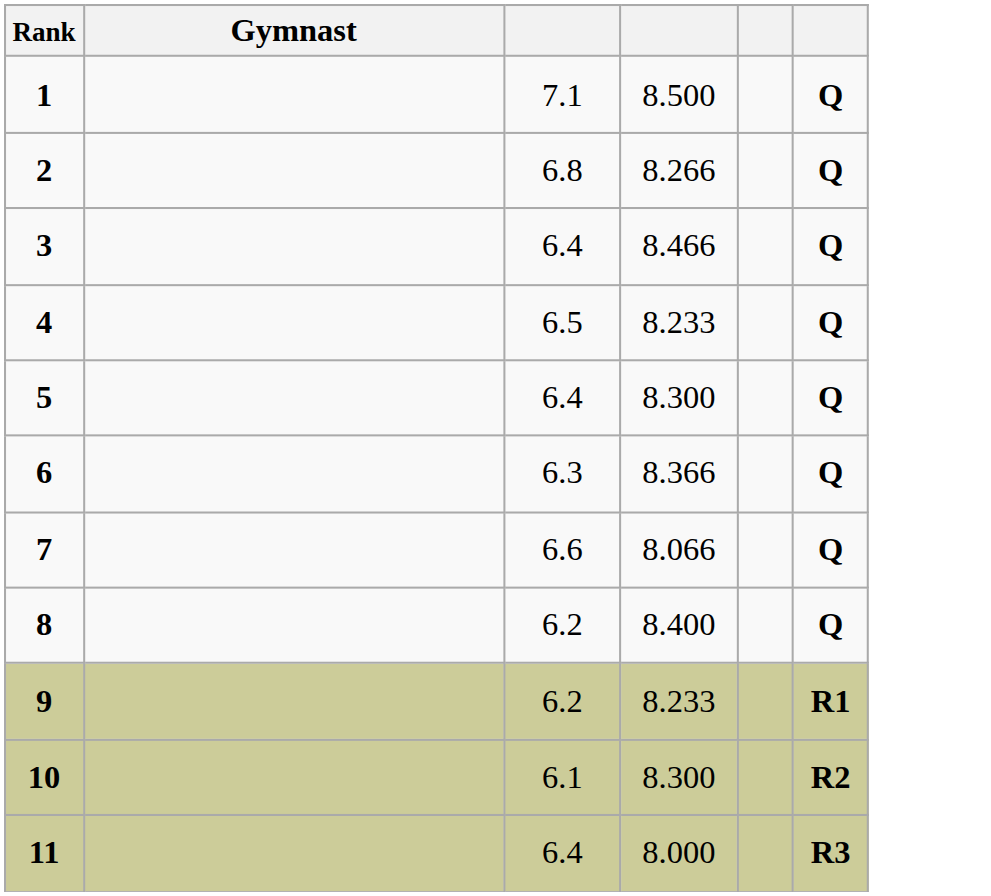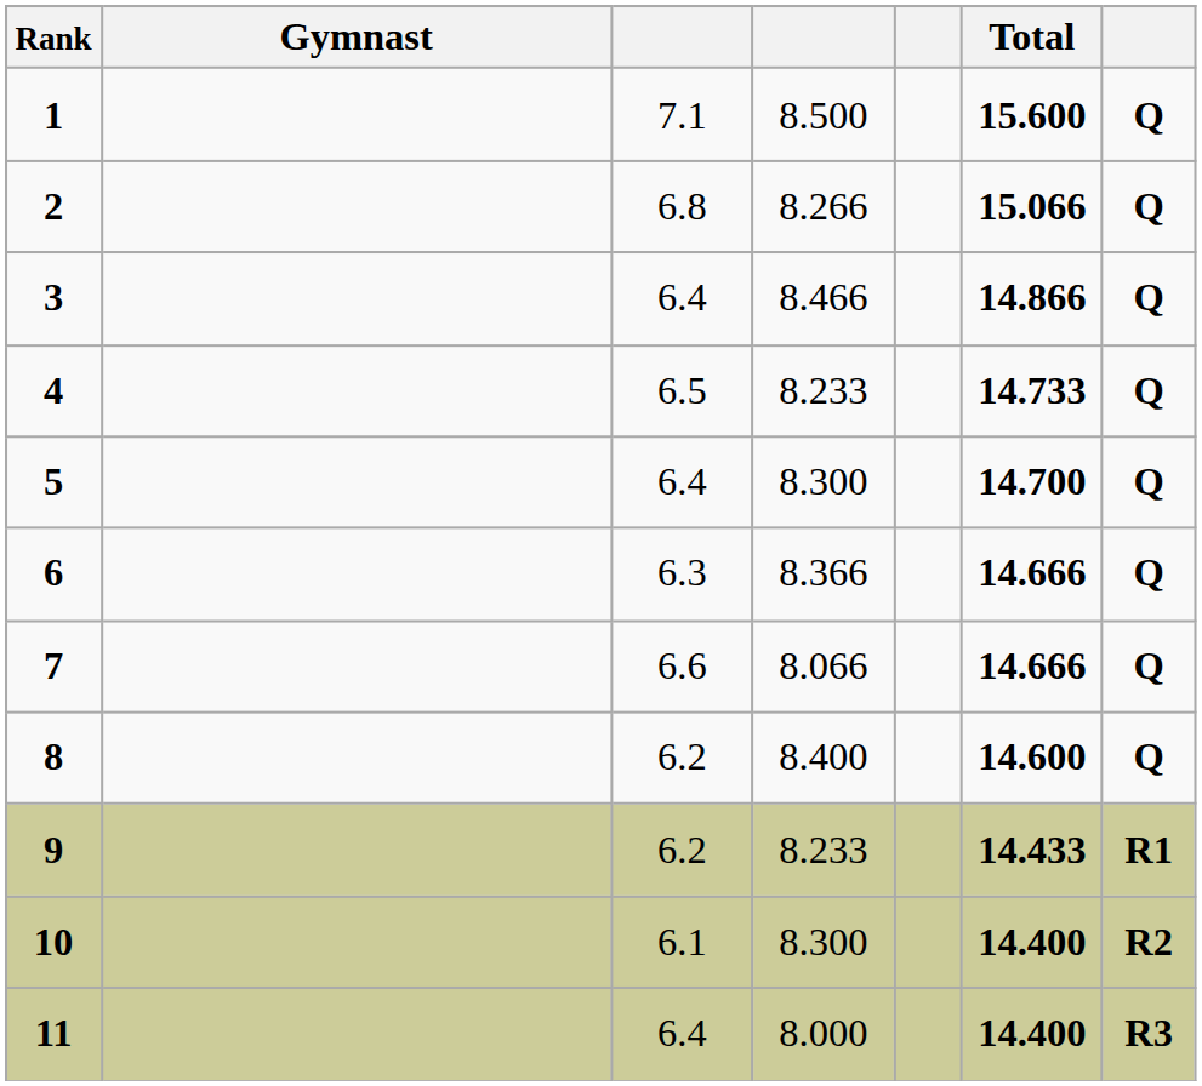+ column: Total | 15.600 | 15.066 | 14.866 | 14.733 | 14.700 | 14.666 | 14.666 | 14.600 | 14.433 | 14.400 | 14.400
